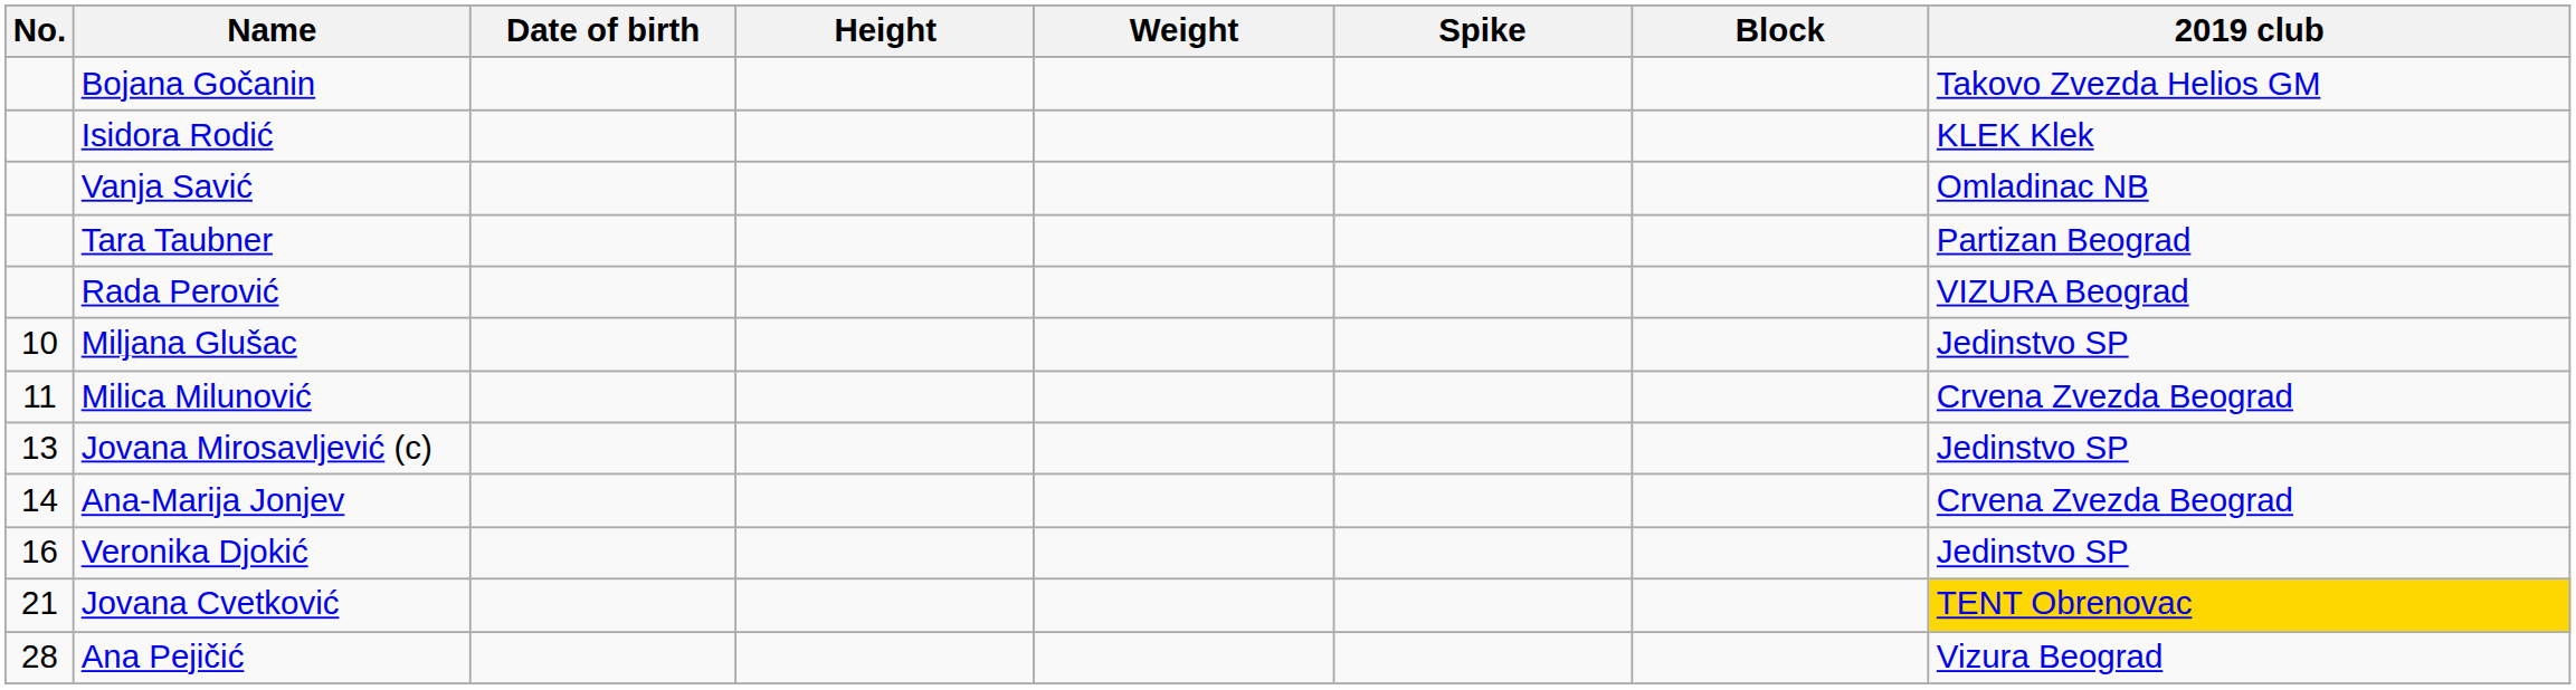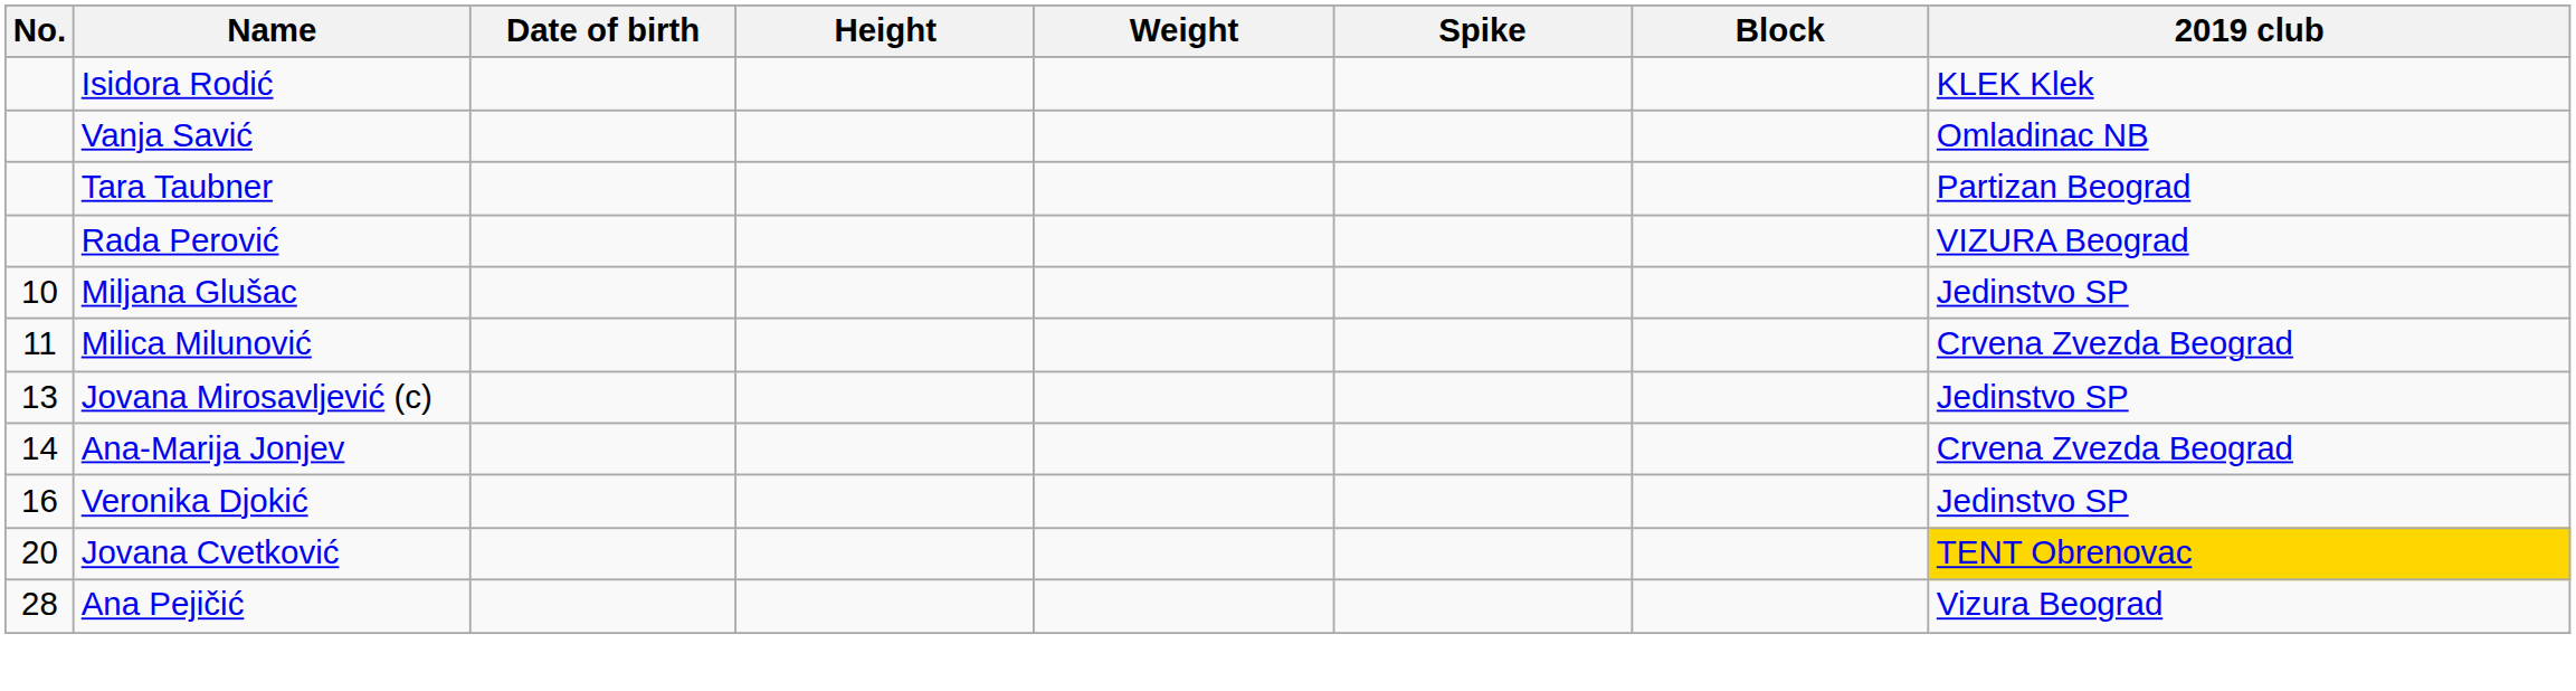- row: Bojana Gočanin | Takovo Zvezda Helios GM
Jovana Cvetković | No.: 21 -> 20
